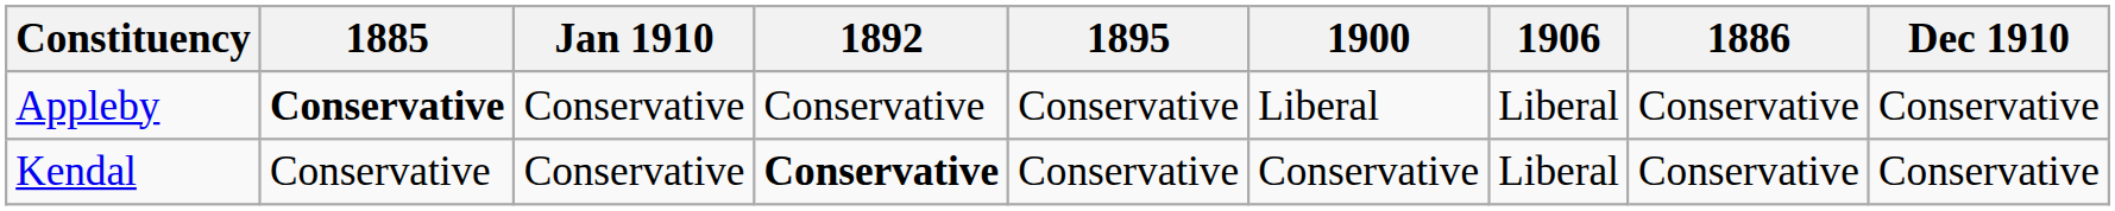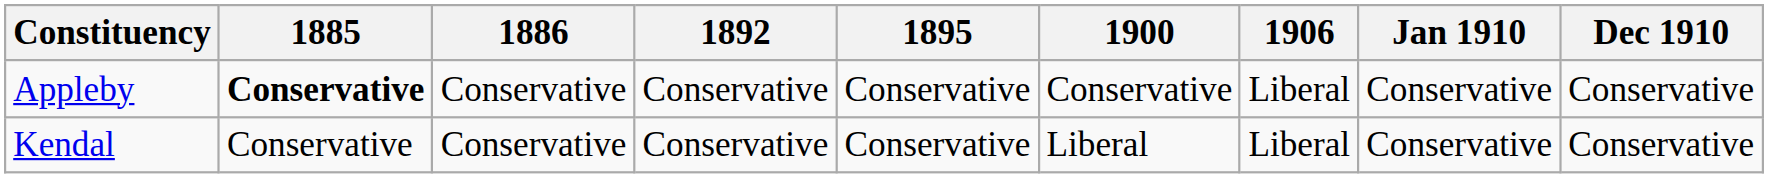columns swapped: 1886 <-> Jan 1910
Appleby | 1900: Liberal -> Conservative
Kendal | 1892: bold -> normal
Kendal | 1900: Conservative -> Liberal
